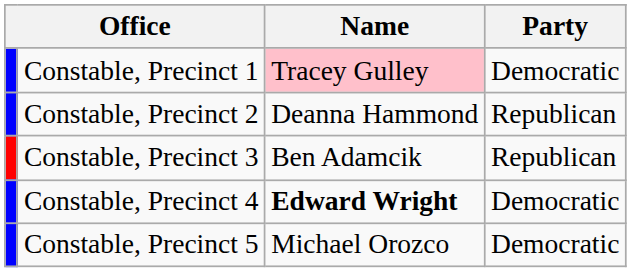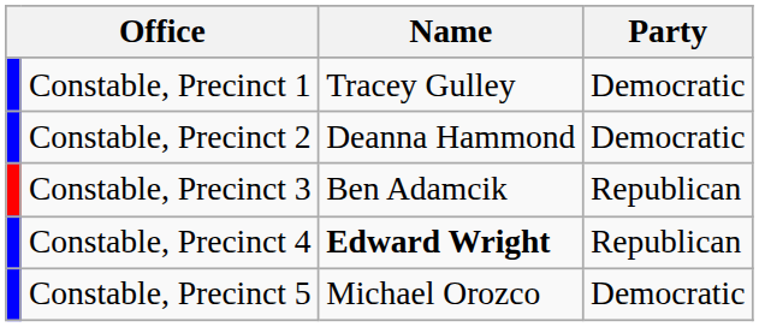Constable, Precinct 1 | Name: pink background -> no background
Constable, Precinct 2 | Party: Republican -> Democratic
Constable, Precinct 4 | Party: Democratic -> Republican
